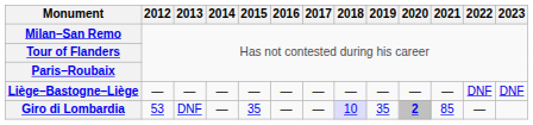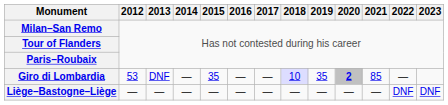rows swapped: Liège–Bastogne–Liège <-> Giro di Lombardia
